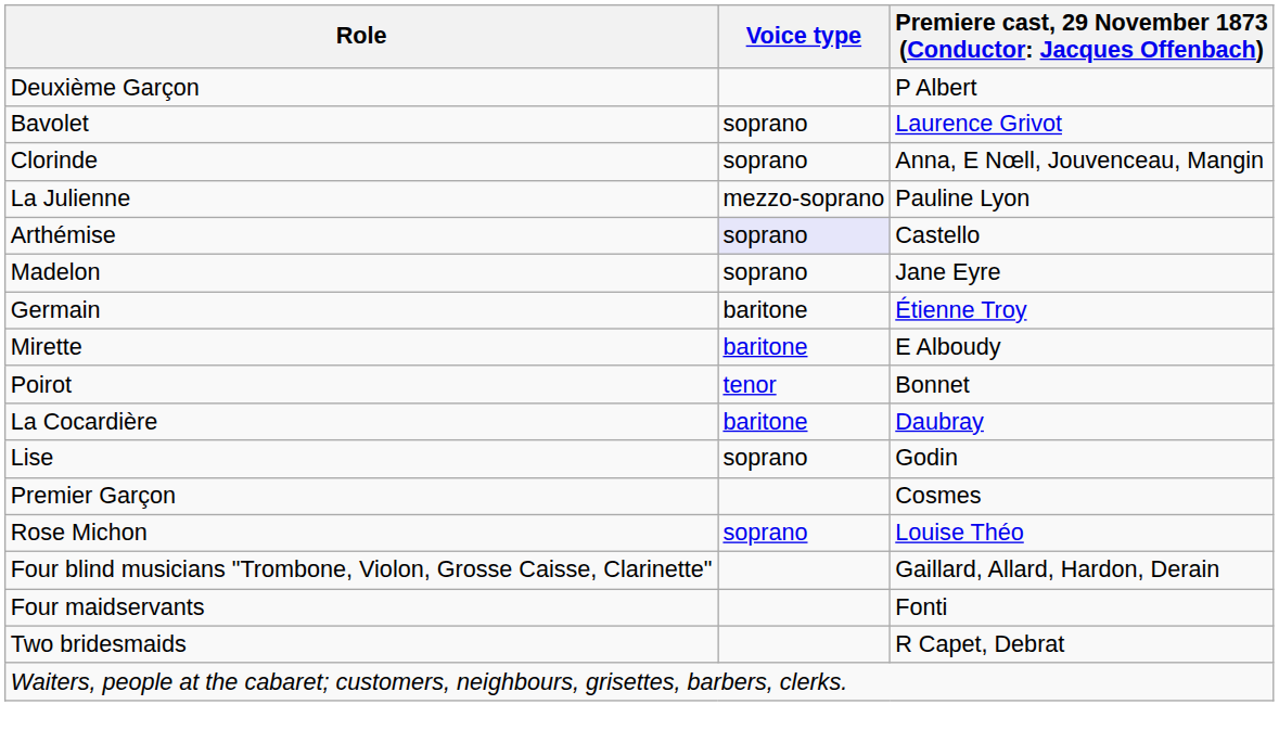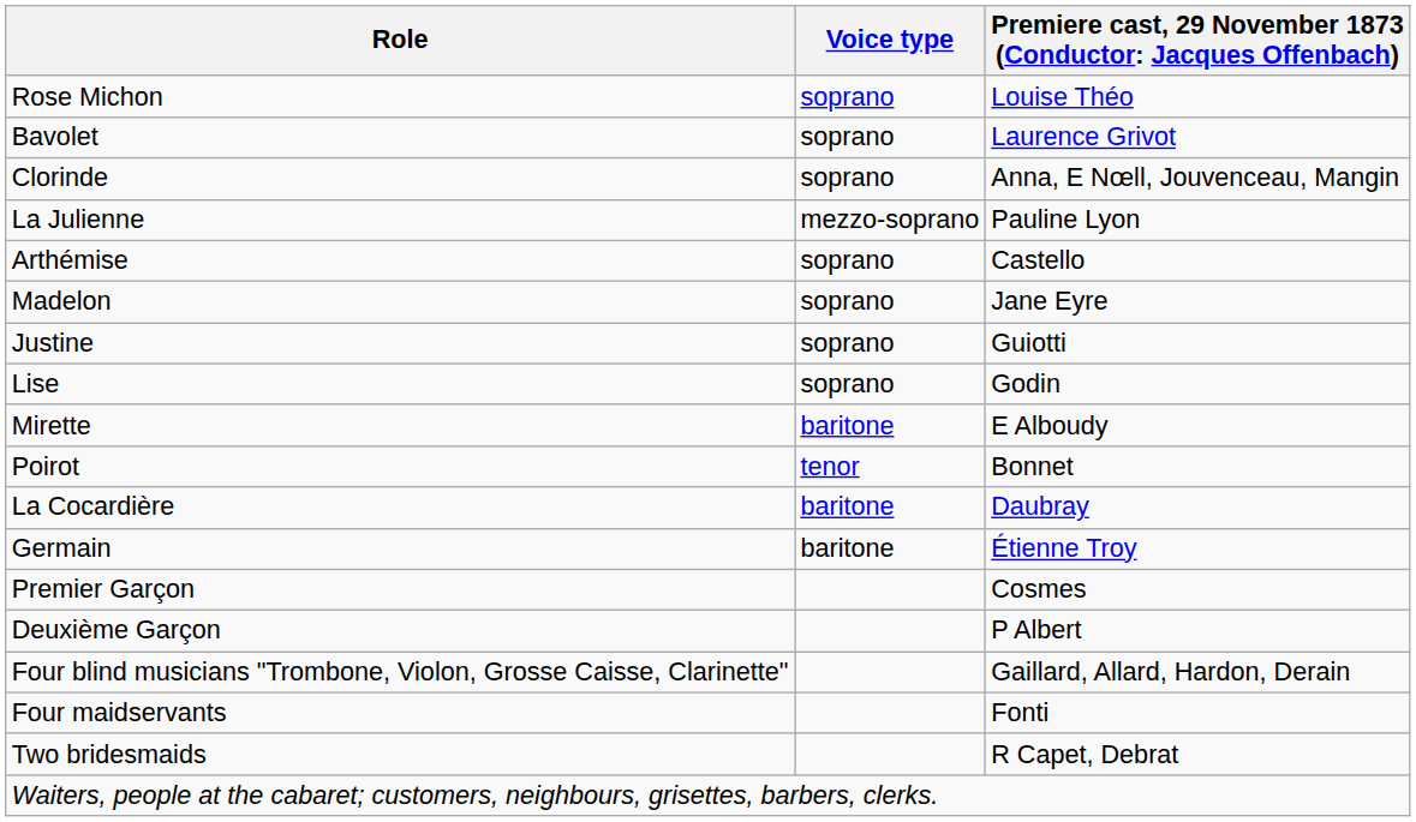rows swapped: Rose Michon <-> Deuxième Garçon
Arthémise | Voice type: lavender background -> no background
+ row: Justine | soprano | Guiotti
rows swapped: Lise <-> Germain
